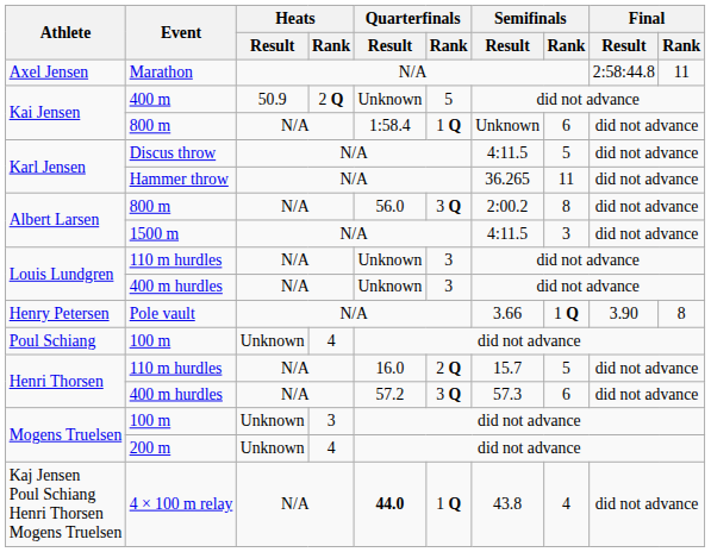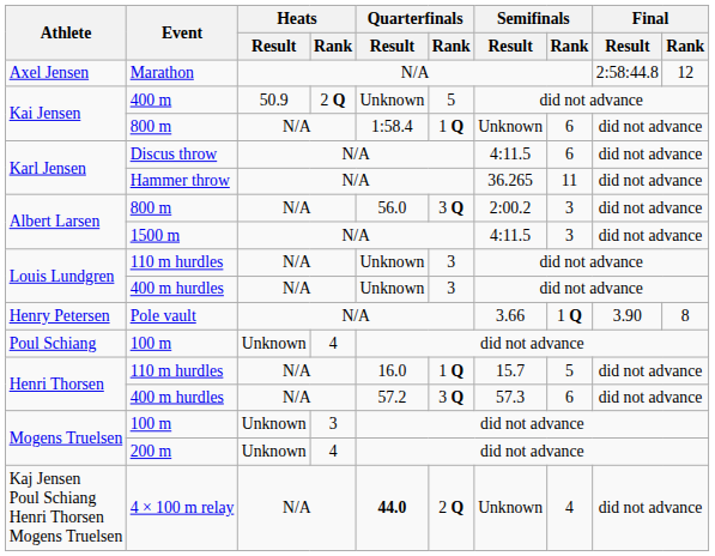Marathon | Final / Rank: 11 -> 12
Discus throw | Semifinals / Rank: 5 -> 6
Albert Larsen / 800 m | Semifinals / Rank: 8 -> 3
Henri Thorsen / 110 m hurdles | Quarterfinals / Rank: 2 Q -> 1 Q
4 × 100 m relay | Quarterfinals / Rank: 1 Q -> 2 Q
4 × 100 m relay | Semifinals / Result: 43.8 -> Unknown
